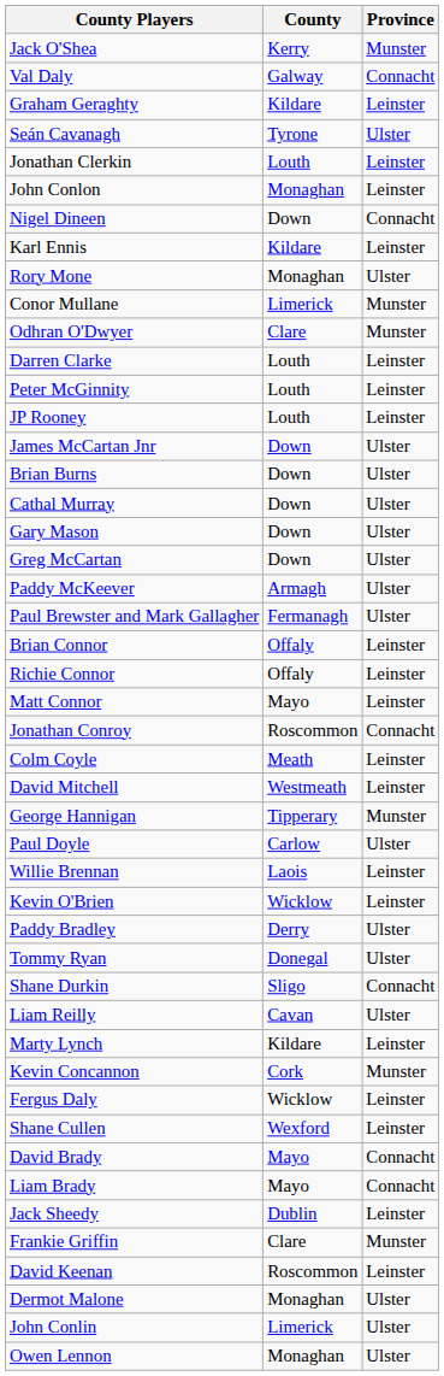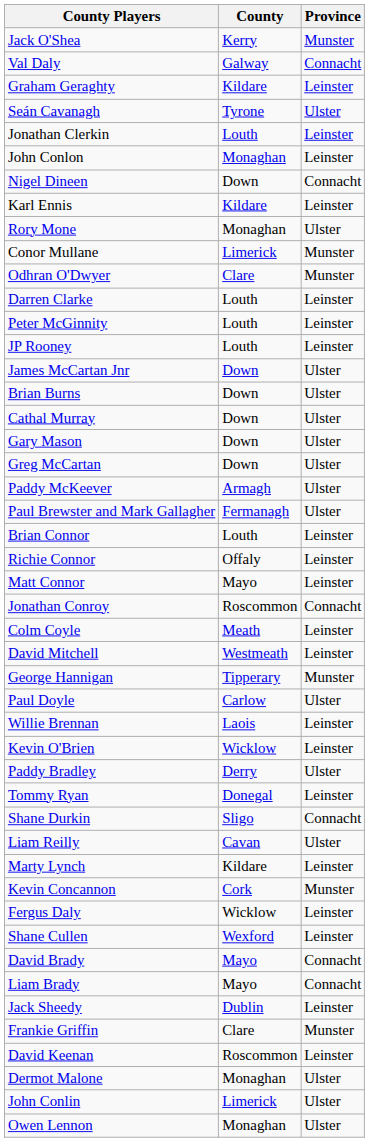Brian Connor | County: Offaly -> Louth
Tommy Ryan | Province: Ulster -> Leinster
